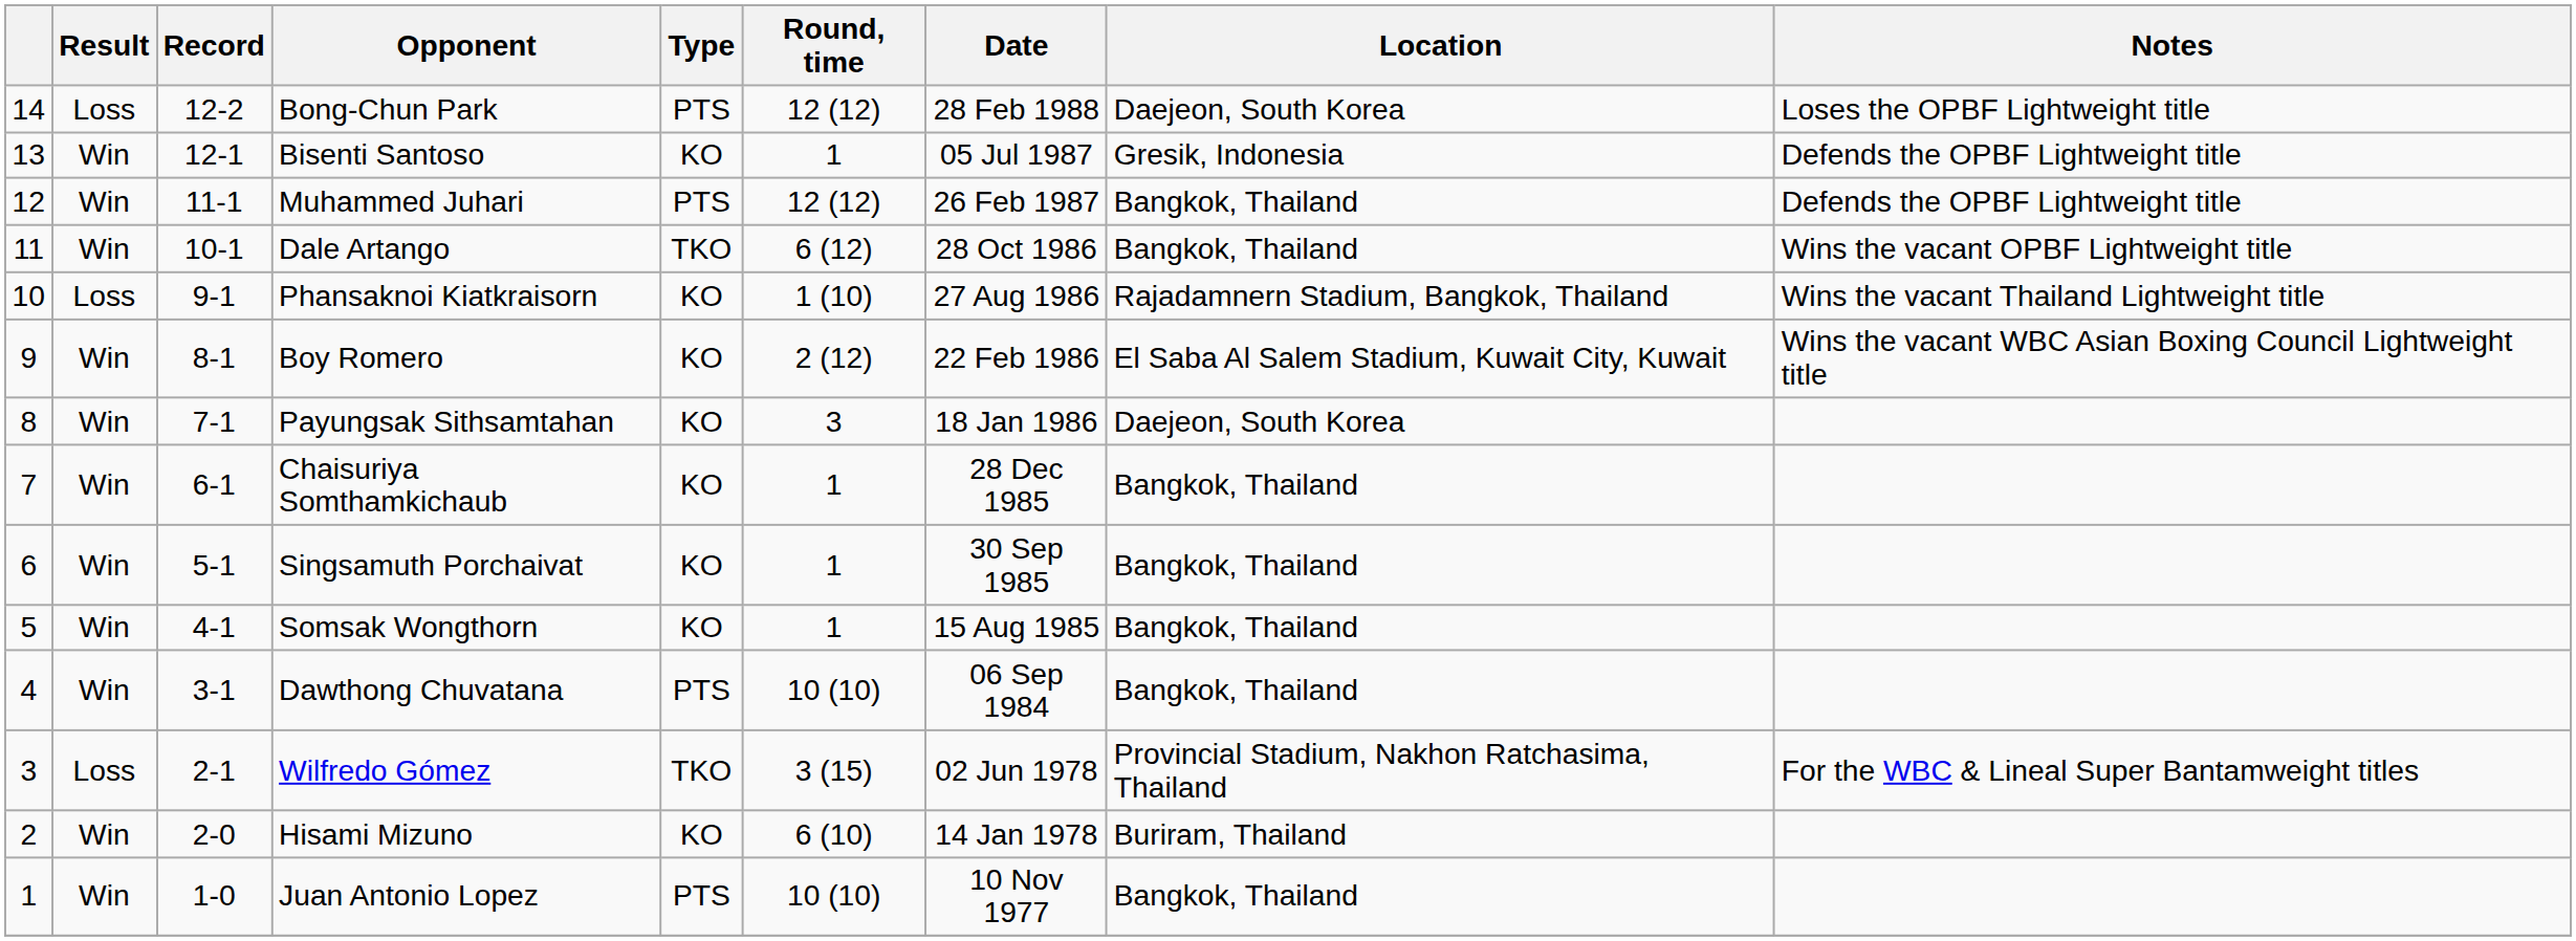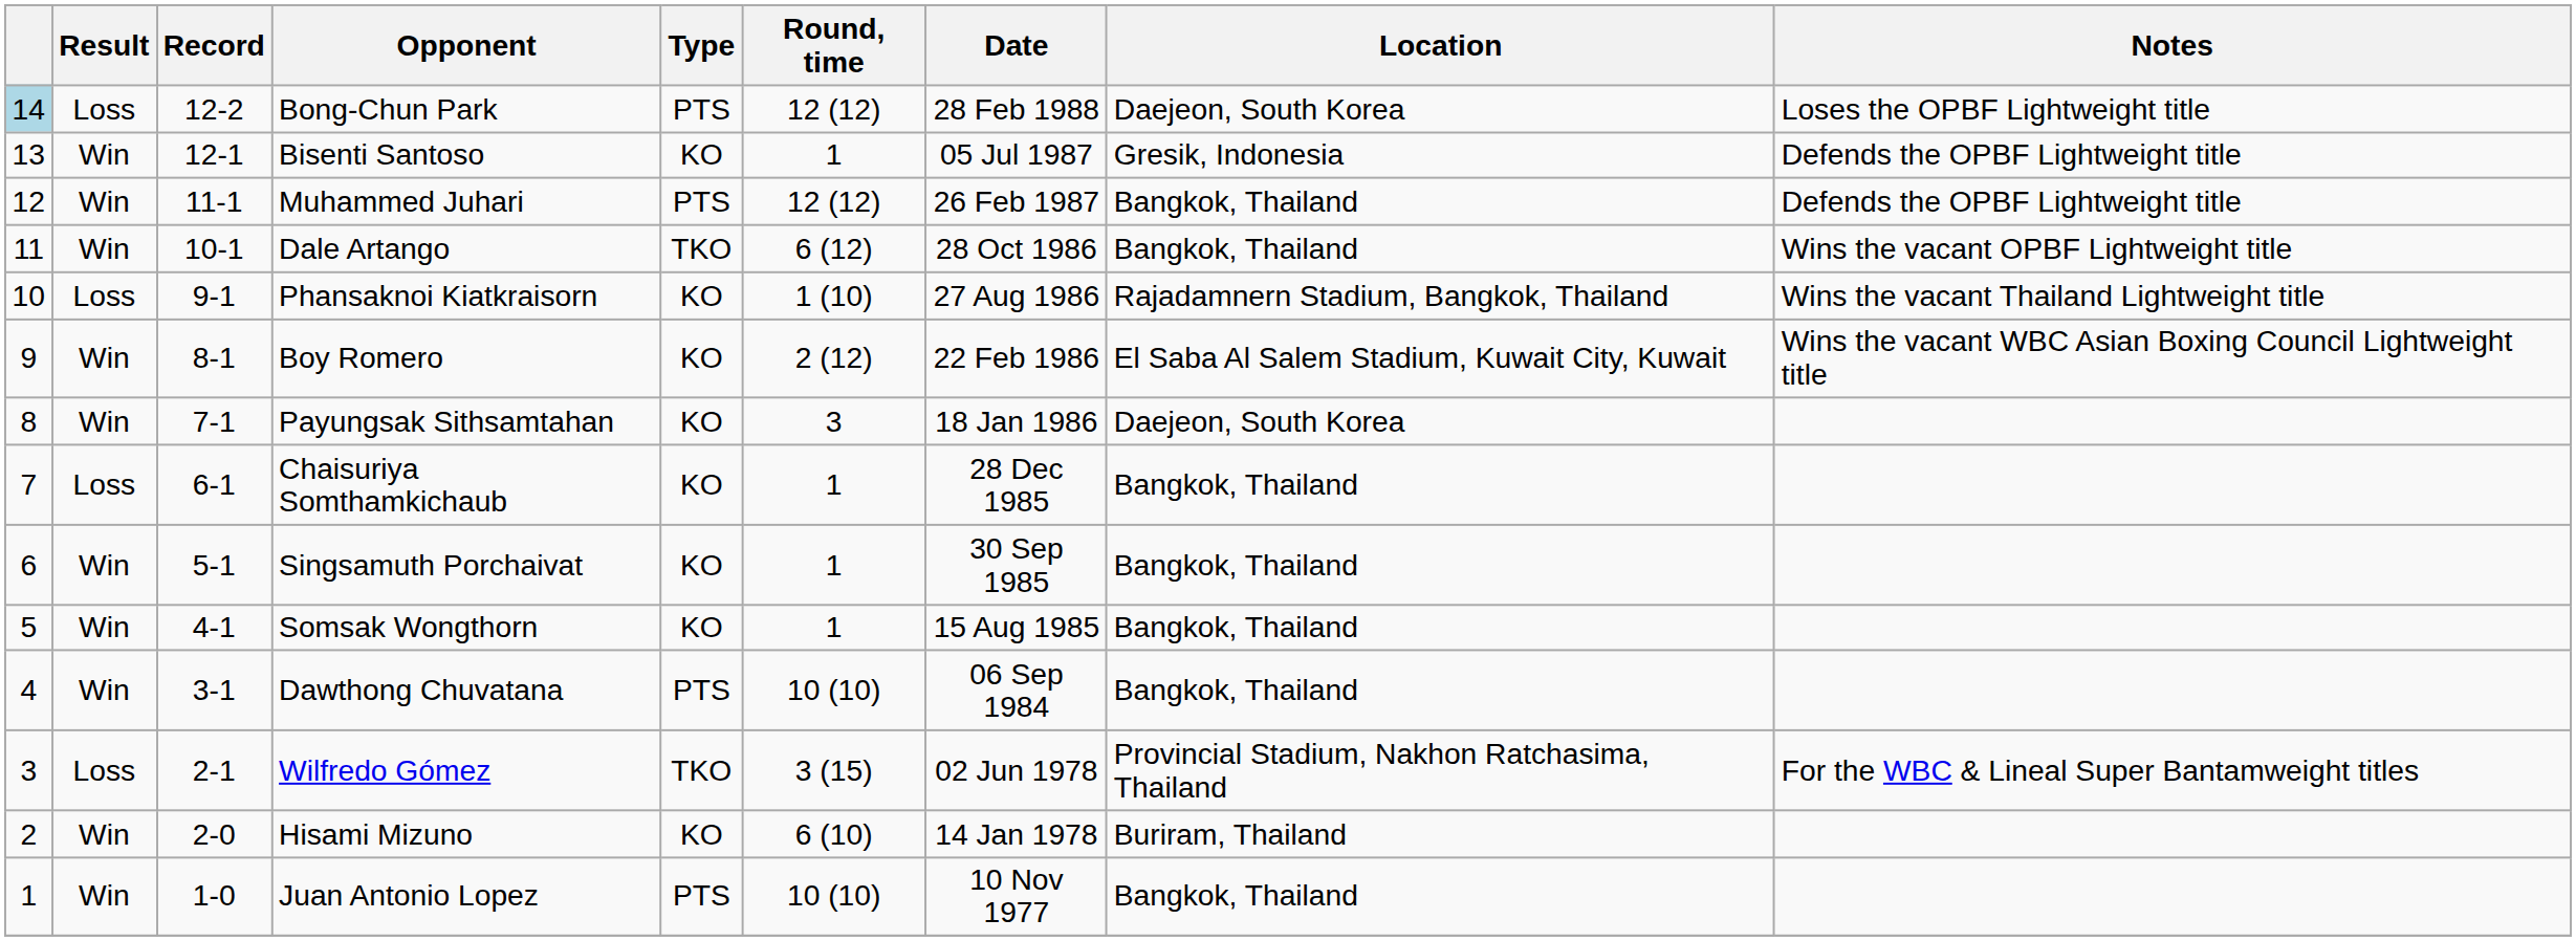Bong-Chun Park | column 1: no background -> lightblue background
Chaisuriya Somthamkichaub | Result: Win -> Loss
